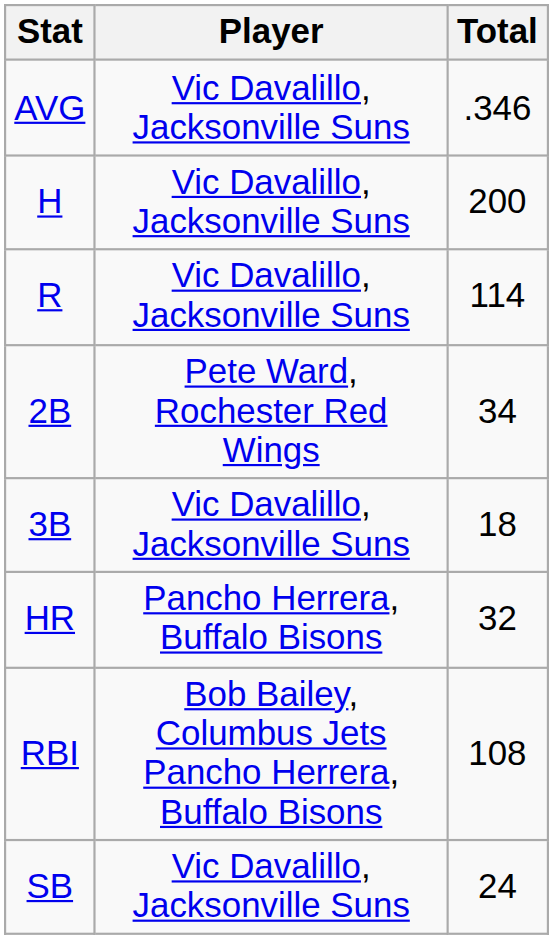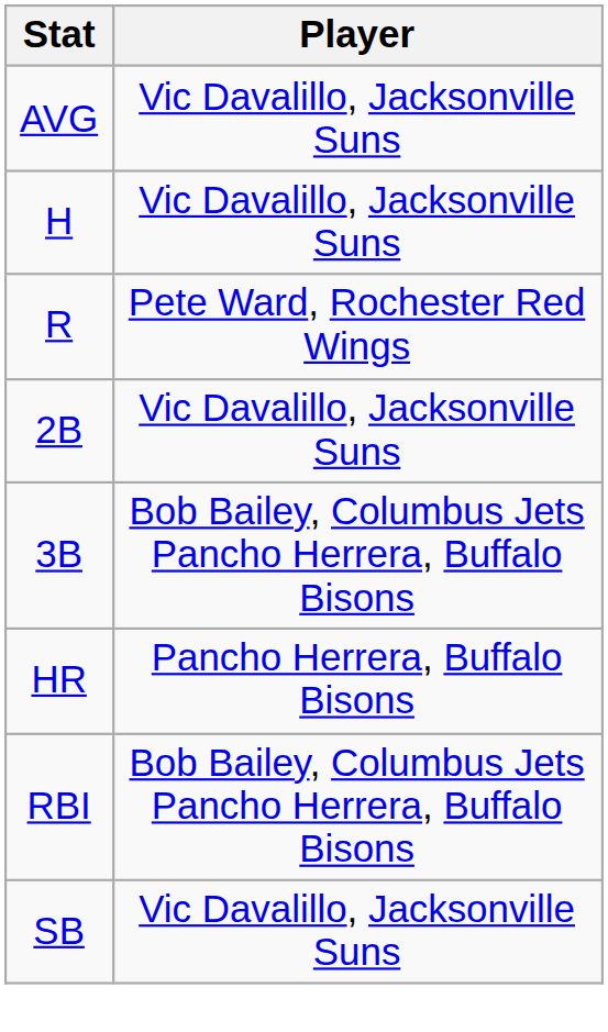- column: Total | .346 | 200 | 114 | 34 | 18 | 32 | 108 | 24
R | Player: Vic Davalillo, Jacksonville Suns -> Pete Ward, Rochester Red Wings
2B | Player: Pete Ward, Rochester Red Wings -> Vic Davalillo, Jacksonville Suns
3B | Player: Vic Davalillo, Jacksonville Suns -> Bob Bailey, Columbus Jets Pancho Herrera, Buffalo Bisons
